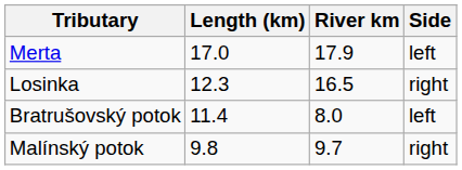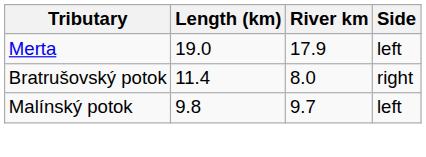Merta | Length (km): 17.0 -> 19.0
- row: Losinka | 12.3 | 16.5 | right
Bratrušovský potok | Side: left -> right
Malínský potok | Side: right -> left
